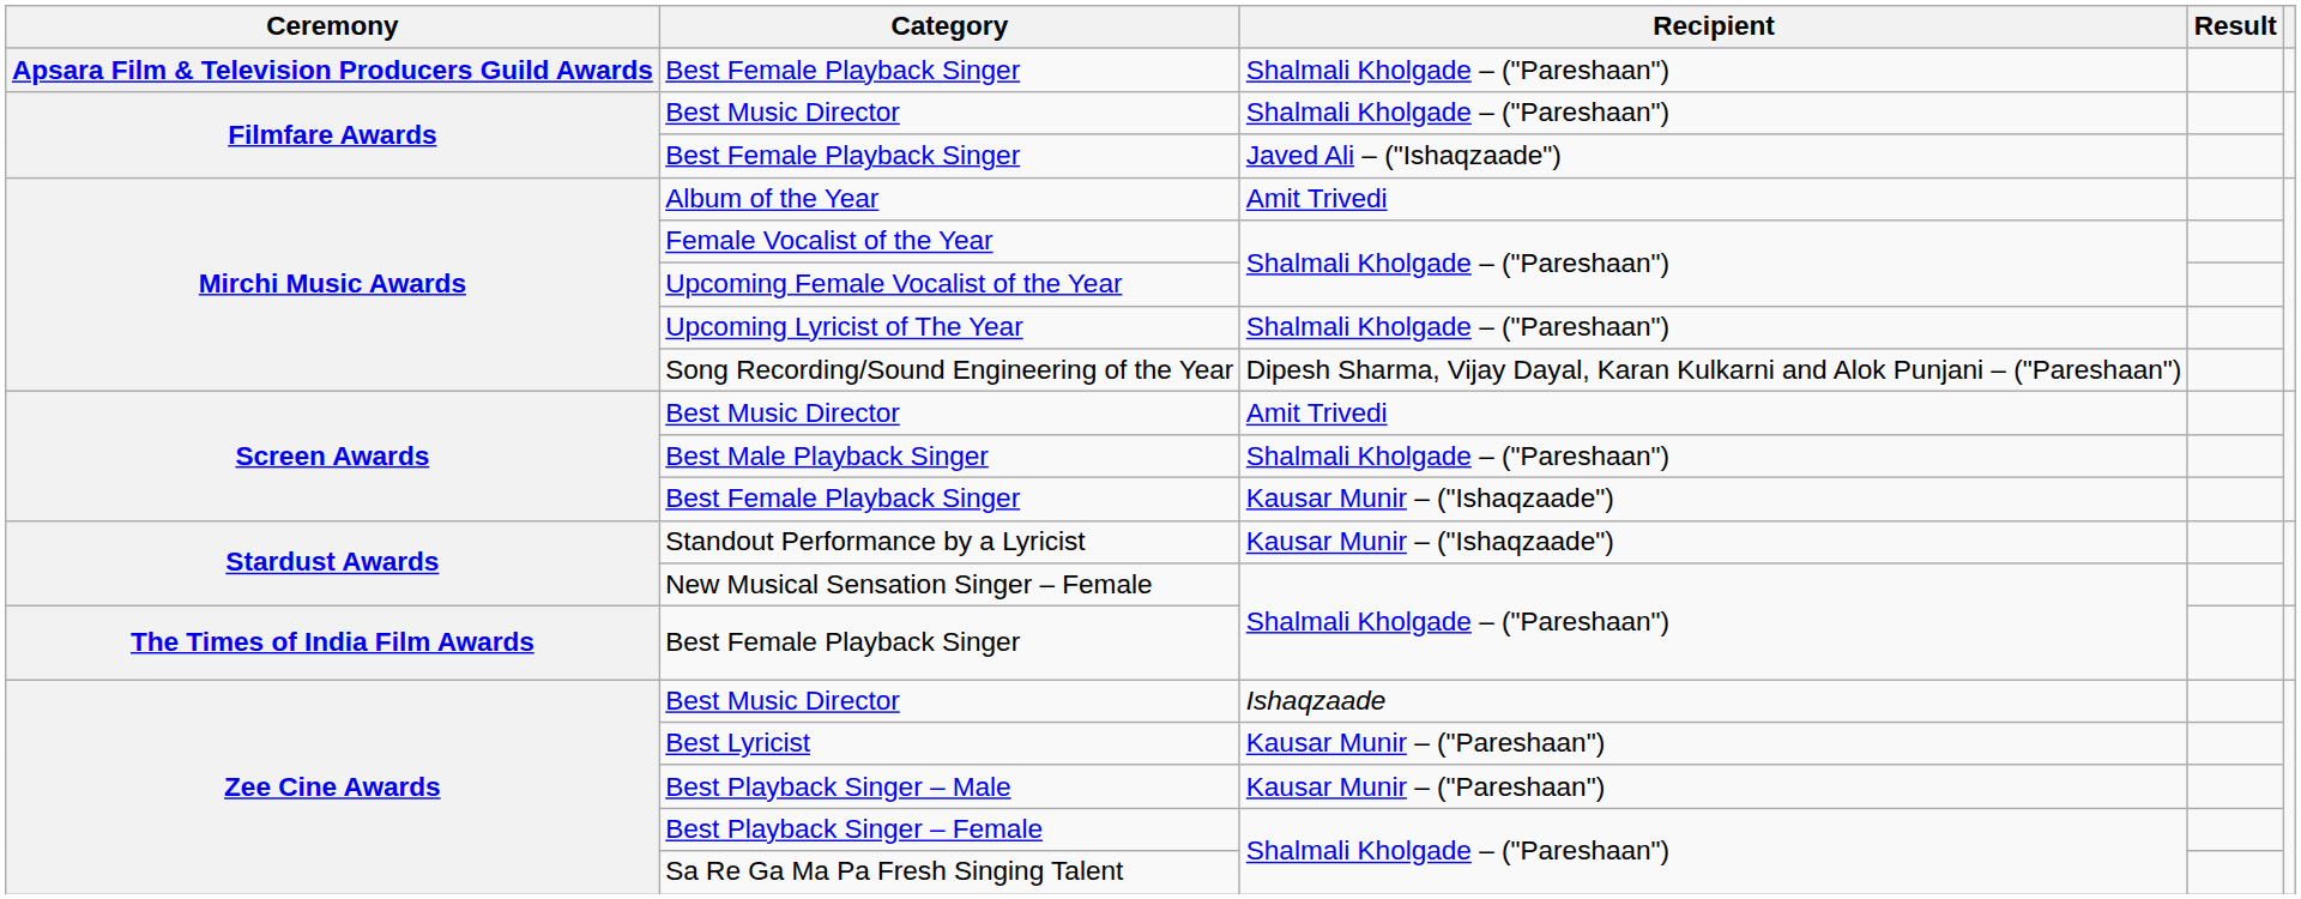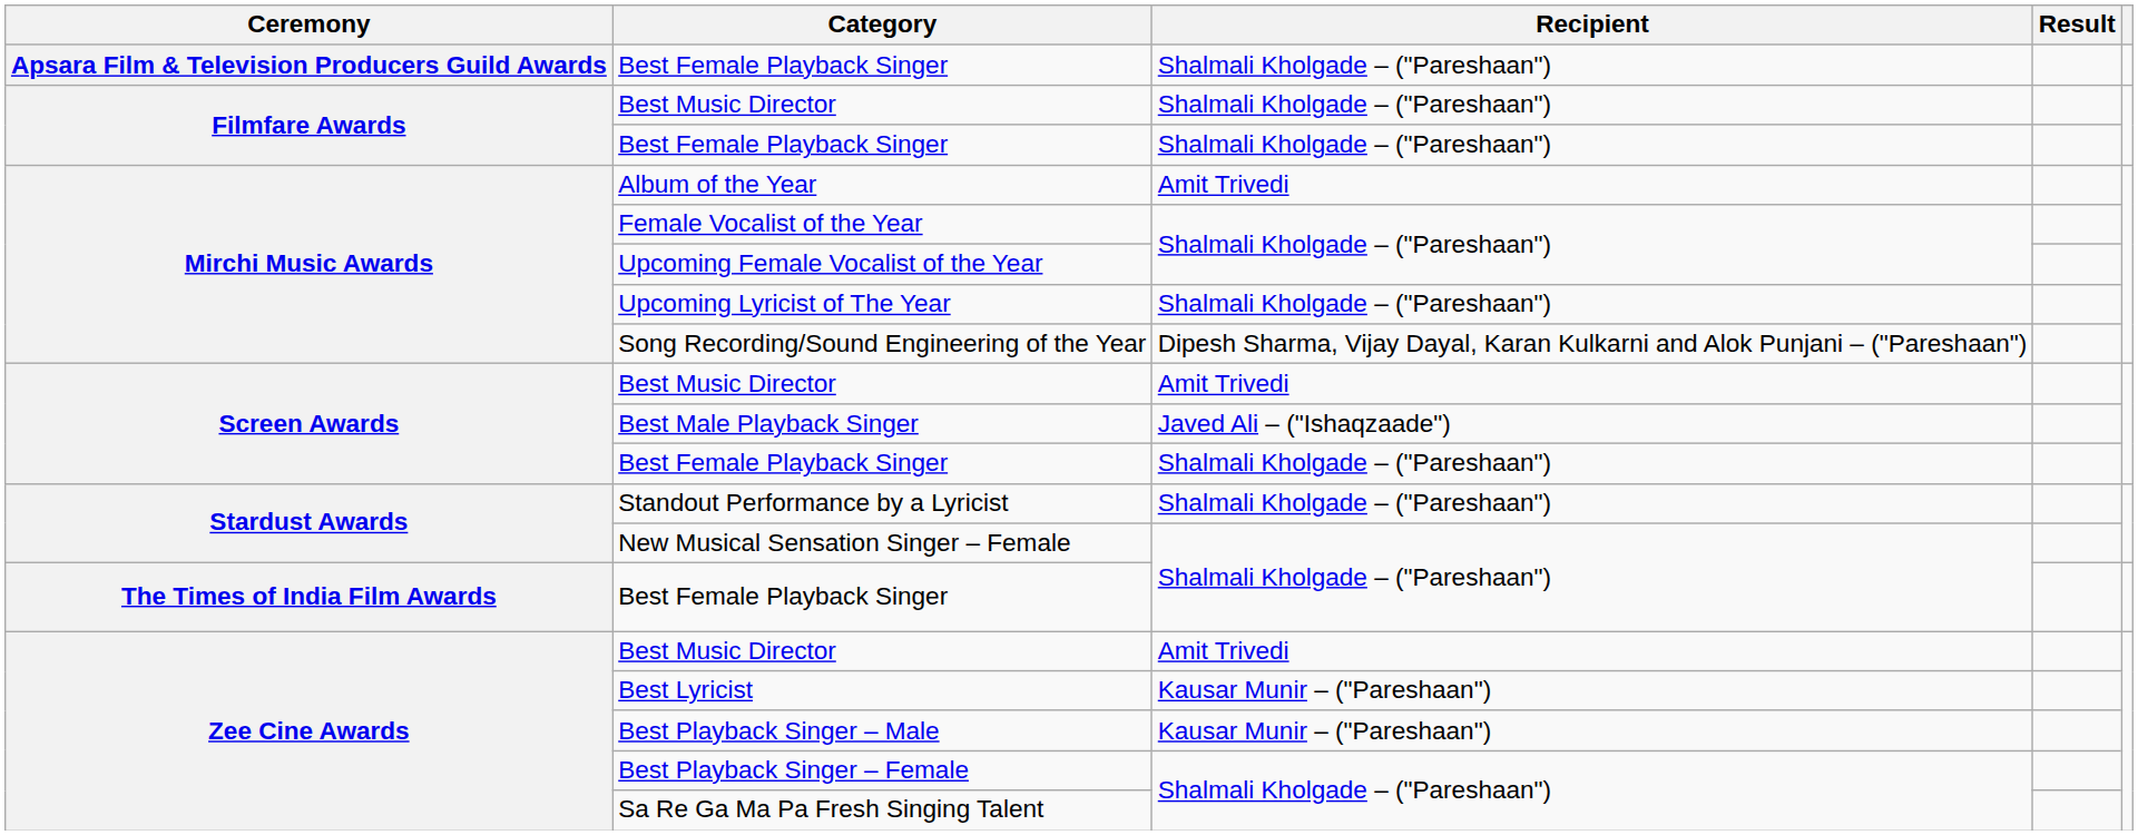Filmfare Awards / Best Female Playback Singer | Recipient: Javed Ali – ("Ishaqzaade") -> Shalmali Kholgade – ("Pareshaan")
Best Male Playback Singer | Recipient: Shalmali Kholgade – ("Pareshaan") -> Javed Ali – ("Ishaqzaade")
Screen Awards / Best Female Playback Singer | Recipient: Kausar Munir – ("Ishaqzaade") -> Shalmali Kholgade – ("Pareshaan")
Standout Performance by a Lyricist | Recipient: Kausar Munir – ("Ishaqzaade") -> Shalmali Kholgade – ("Pareshaan")
Zee Cine Awards / Best Music Director | Recipient: Ishaqzaade -> Amit Trivedi
